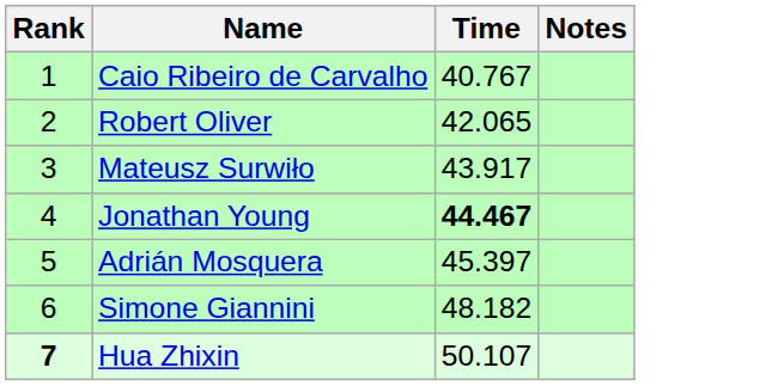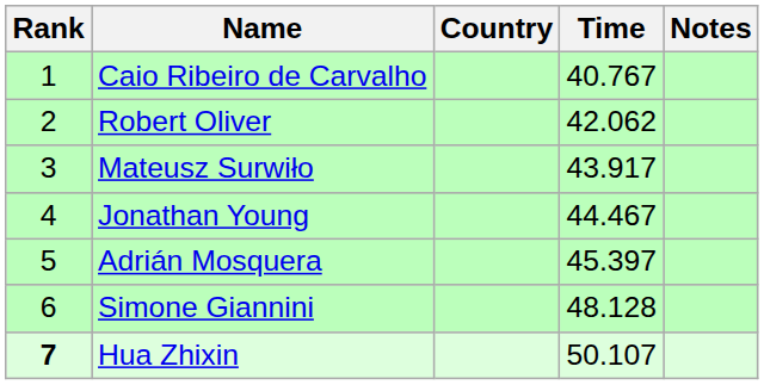+ column: Country
Robert Oliver | Time: 42.065 -> 42.062
Jonathan Young | Time: bold -> normal
Simone Giannini | Time: 48.182 -> 48.128
